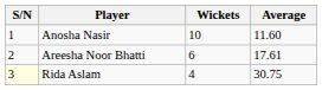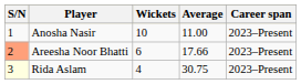+ column: Career span | 2023–Present | 2023–Present | 2023–Present
Anosha Nasir | Average: 11.60 -> 11.00
Areesha Noor Bhatti | S/N: no background -> lightsalmon background
Areesha Noor Bhatti | Average: 17.61 -> 17.66
